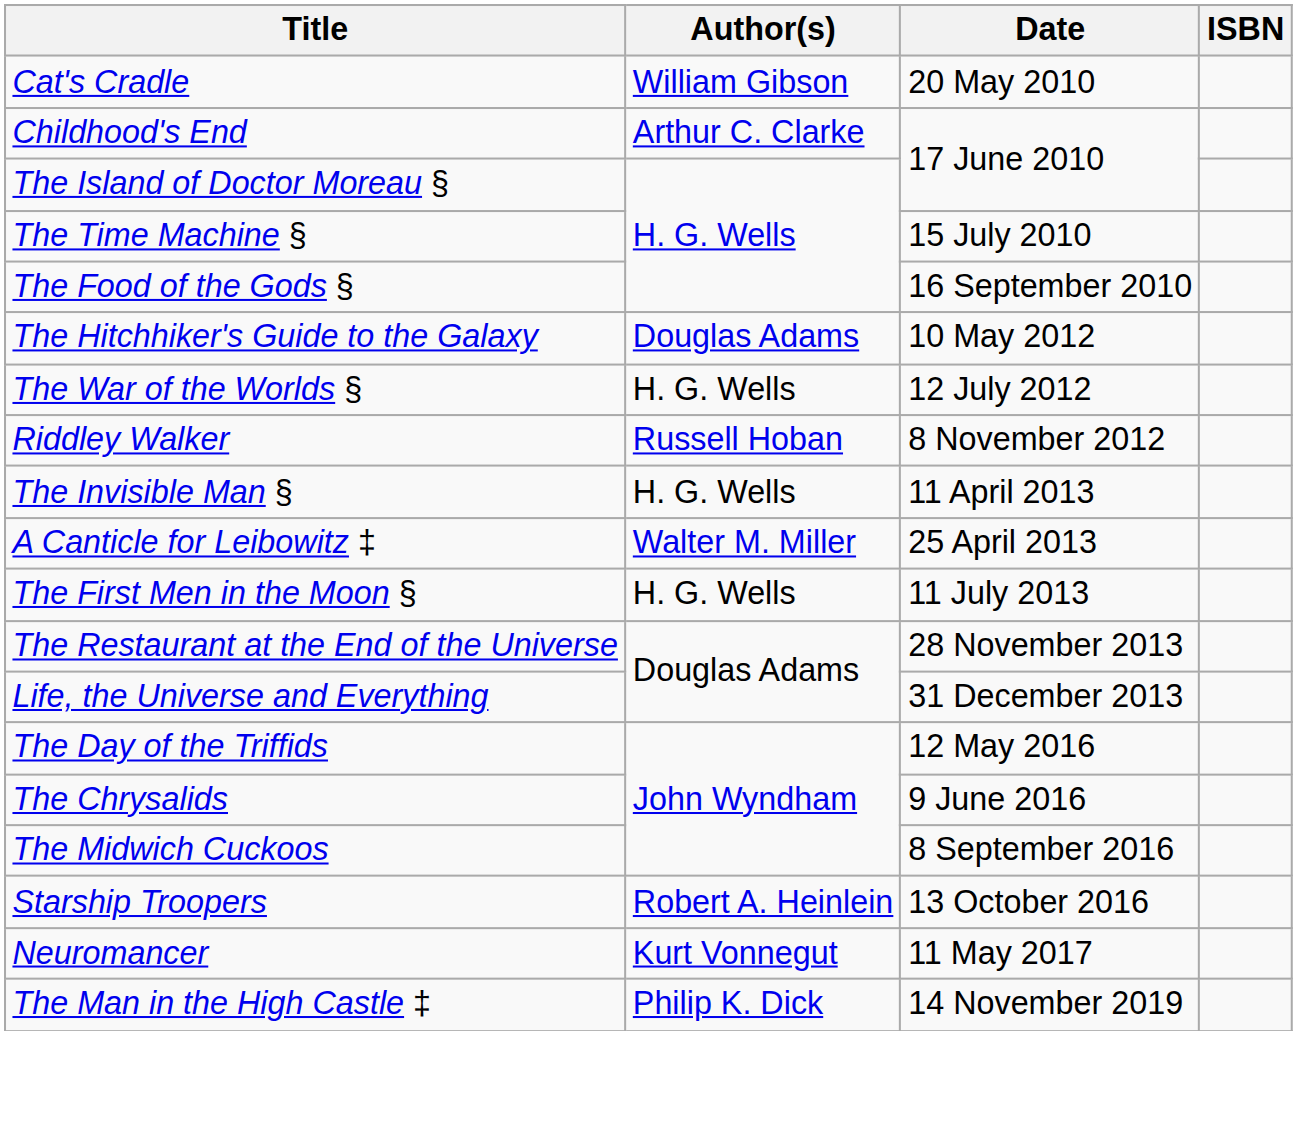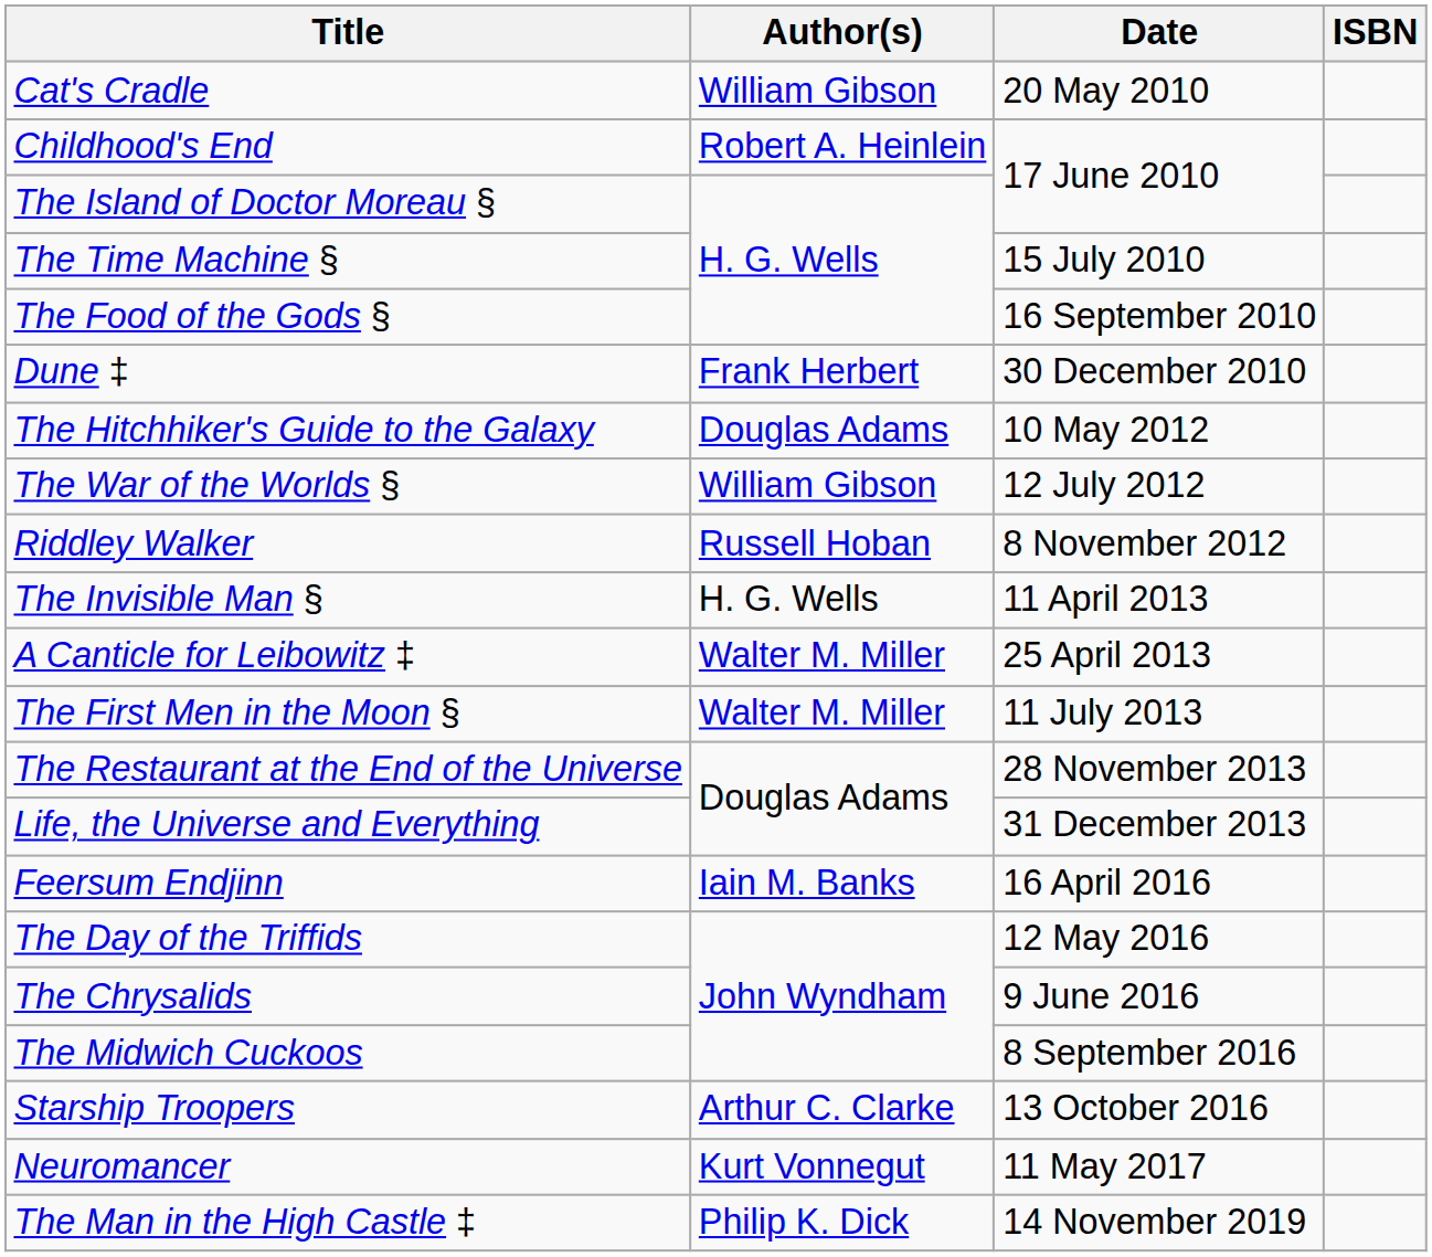Childhood's End | Author(s): Arthur C. Clarke -> Robert A. Heinlein
+ row: Dune ‡ | Frank Herbert | 30 December 2010
The War of the Worlds § | Author(s): H. G. Wells -> William Gibson
The First Men in the Moon § | Author(s): H. G. Wells -> Walter M. Miller
+ row: Feersum Endjinn | Iain M. Banks | 16 April 2016
Starship Troopers | Author(s): Robert A. Heinlein -> Arthur C. Clarke
